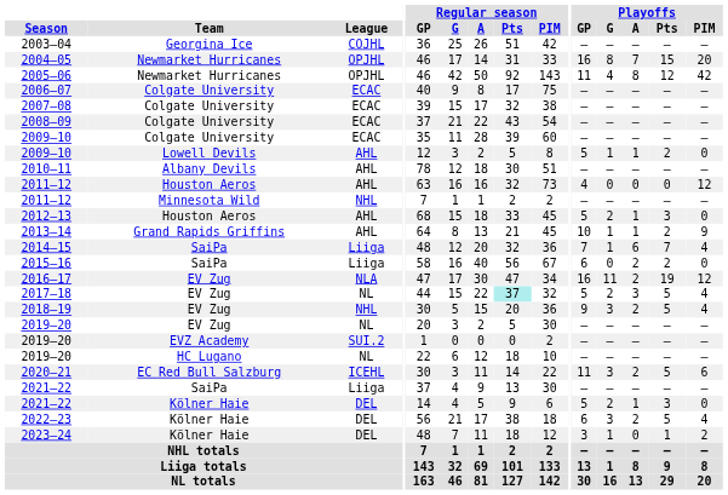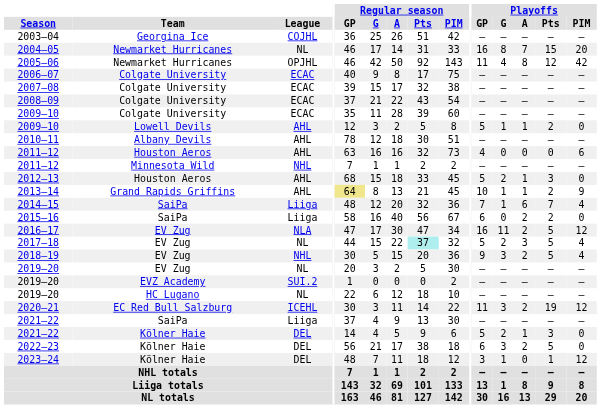2004–05 | League: OPJHL -> NL
2011–12 / Houston Aeros | Playoffs / PIM: 12 -> 6
2013–14 | Regular season / GP: no background -> khaki background
2016–17 | Playoffs / Pts: 19 -> 5
2020–21 | Playoffs / Pts: 5 -> 19
2020–21 | Playoffs / PIM: 6 -> 12
2022–23 | Playoffs / PIM: 4 -> 0
2023–24 | Playoffs / PIM: 2 -> 12
